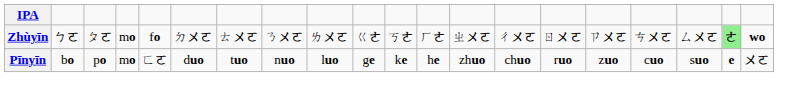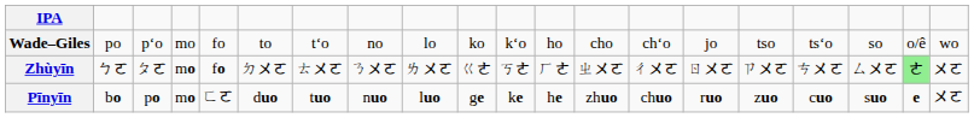+ row: Wade–Giles | po | pʻo | mo | fo | to | tʻo | no | lo | ko | kʻo | ho | cho | chʻo | jo | tso | tsʻo | so | o/ê | wo
Zhùyīn | column 20: wo -> ㄨㄛ
